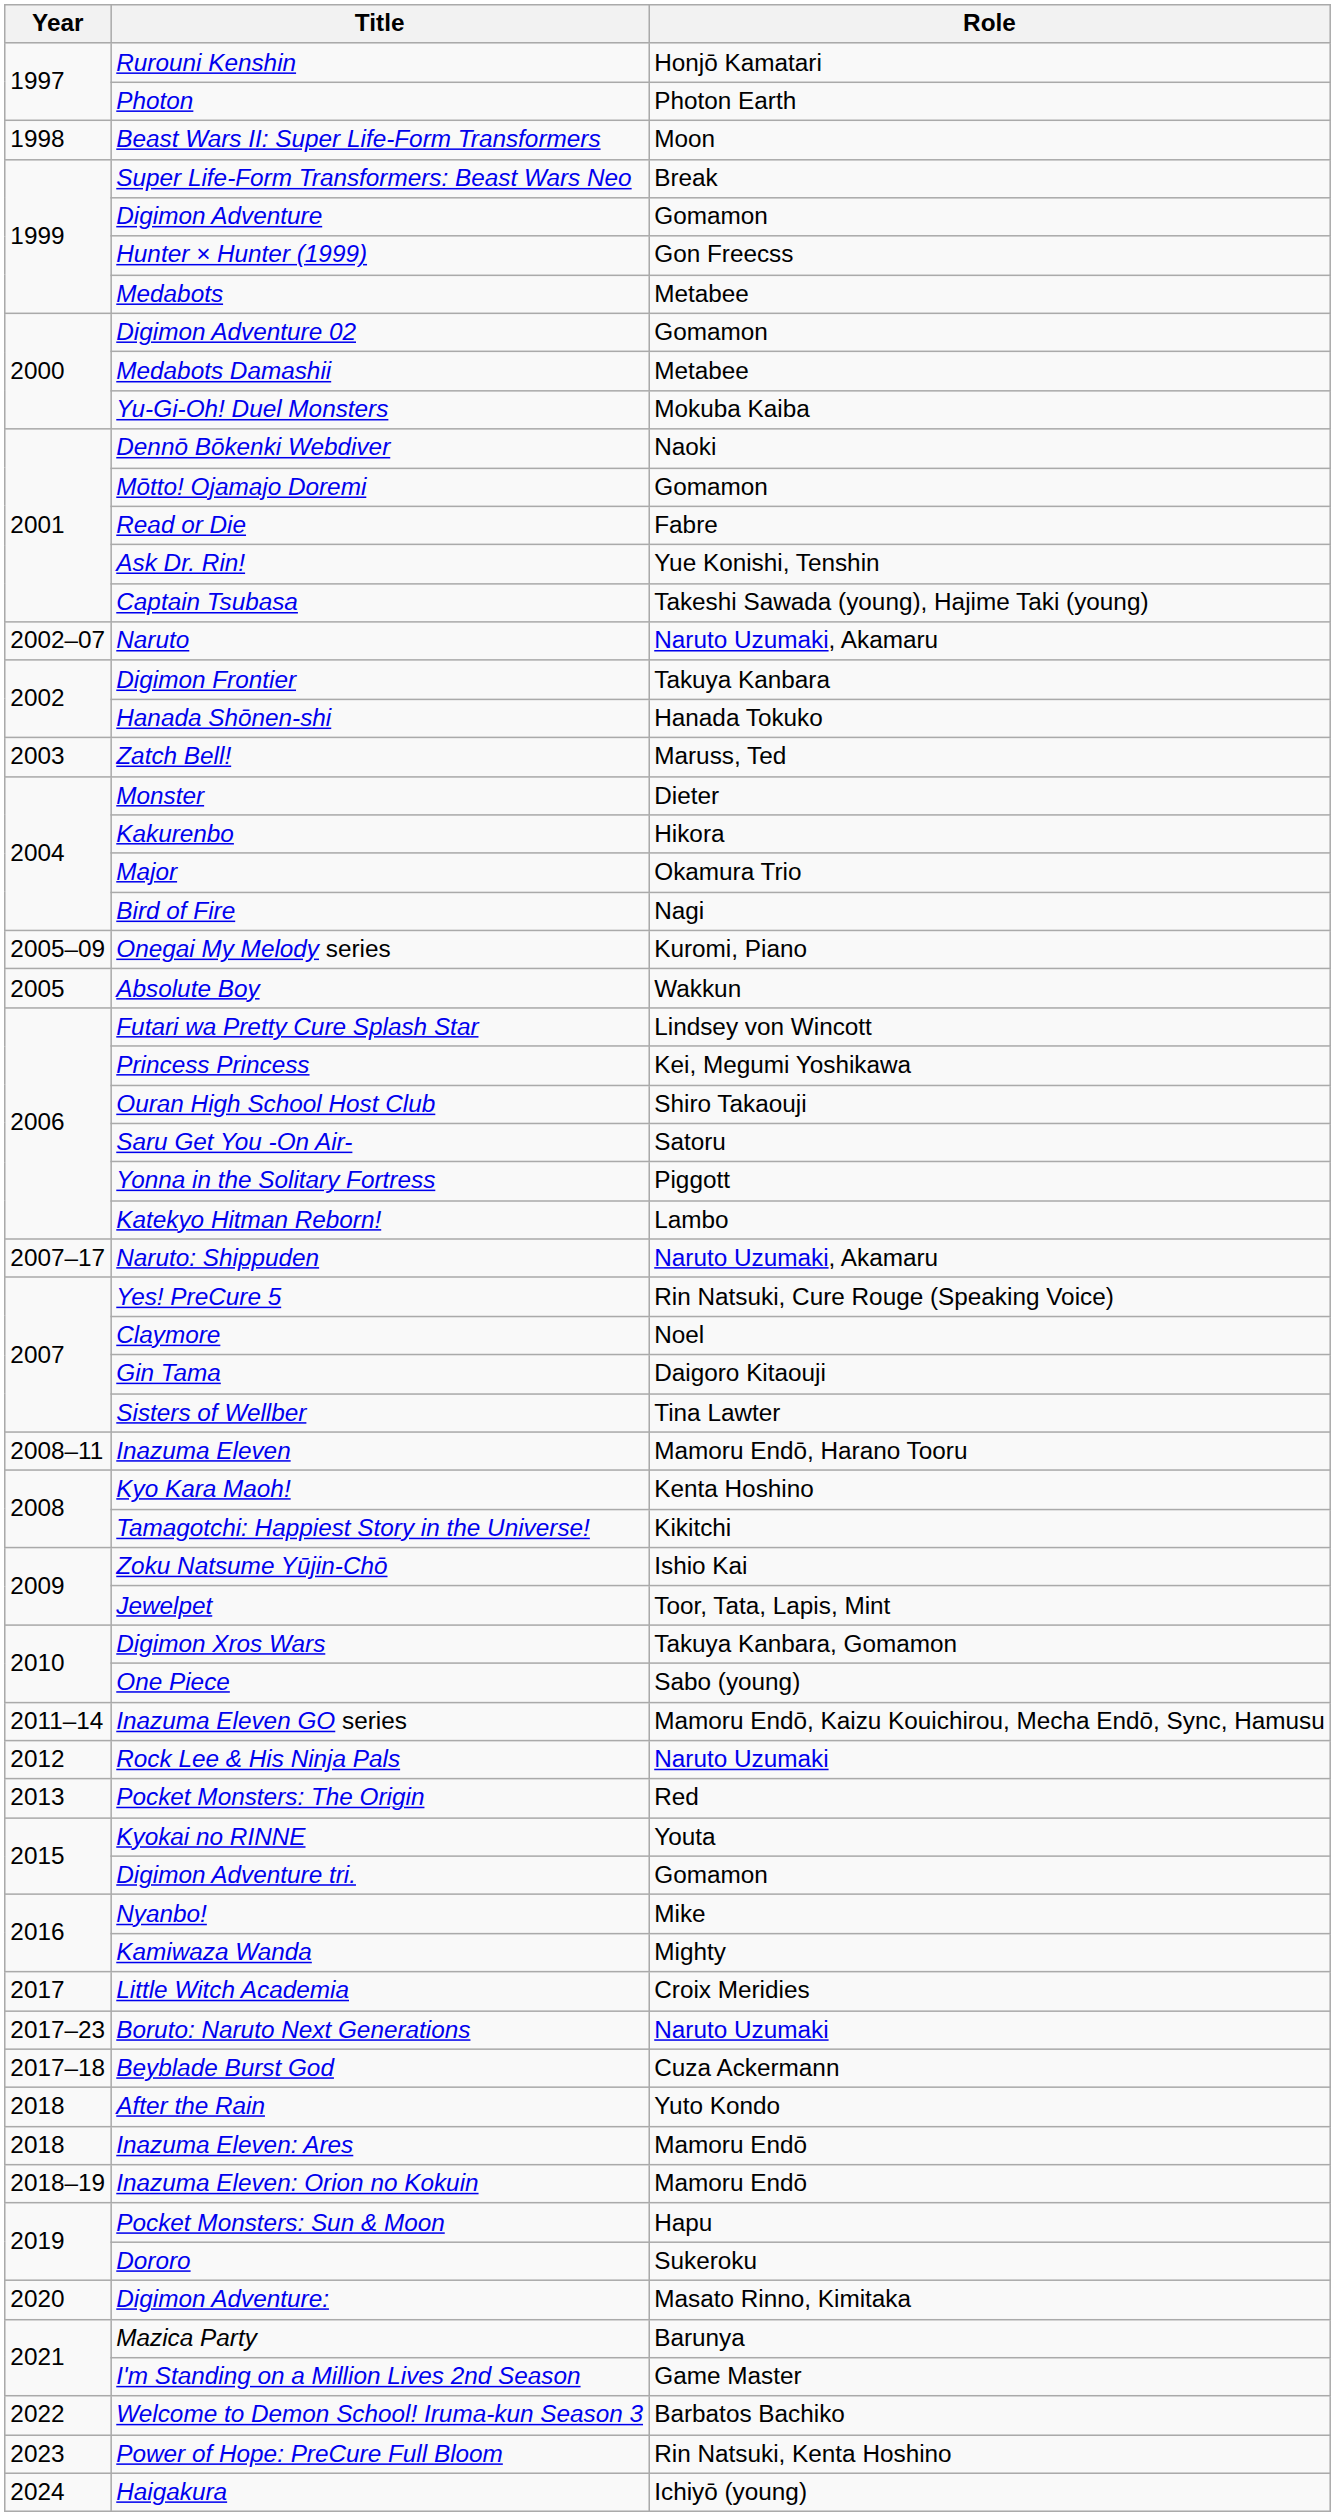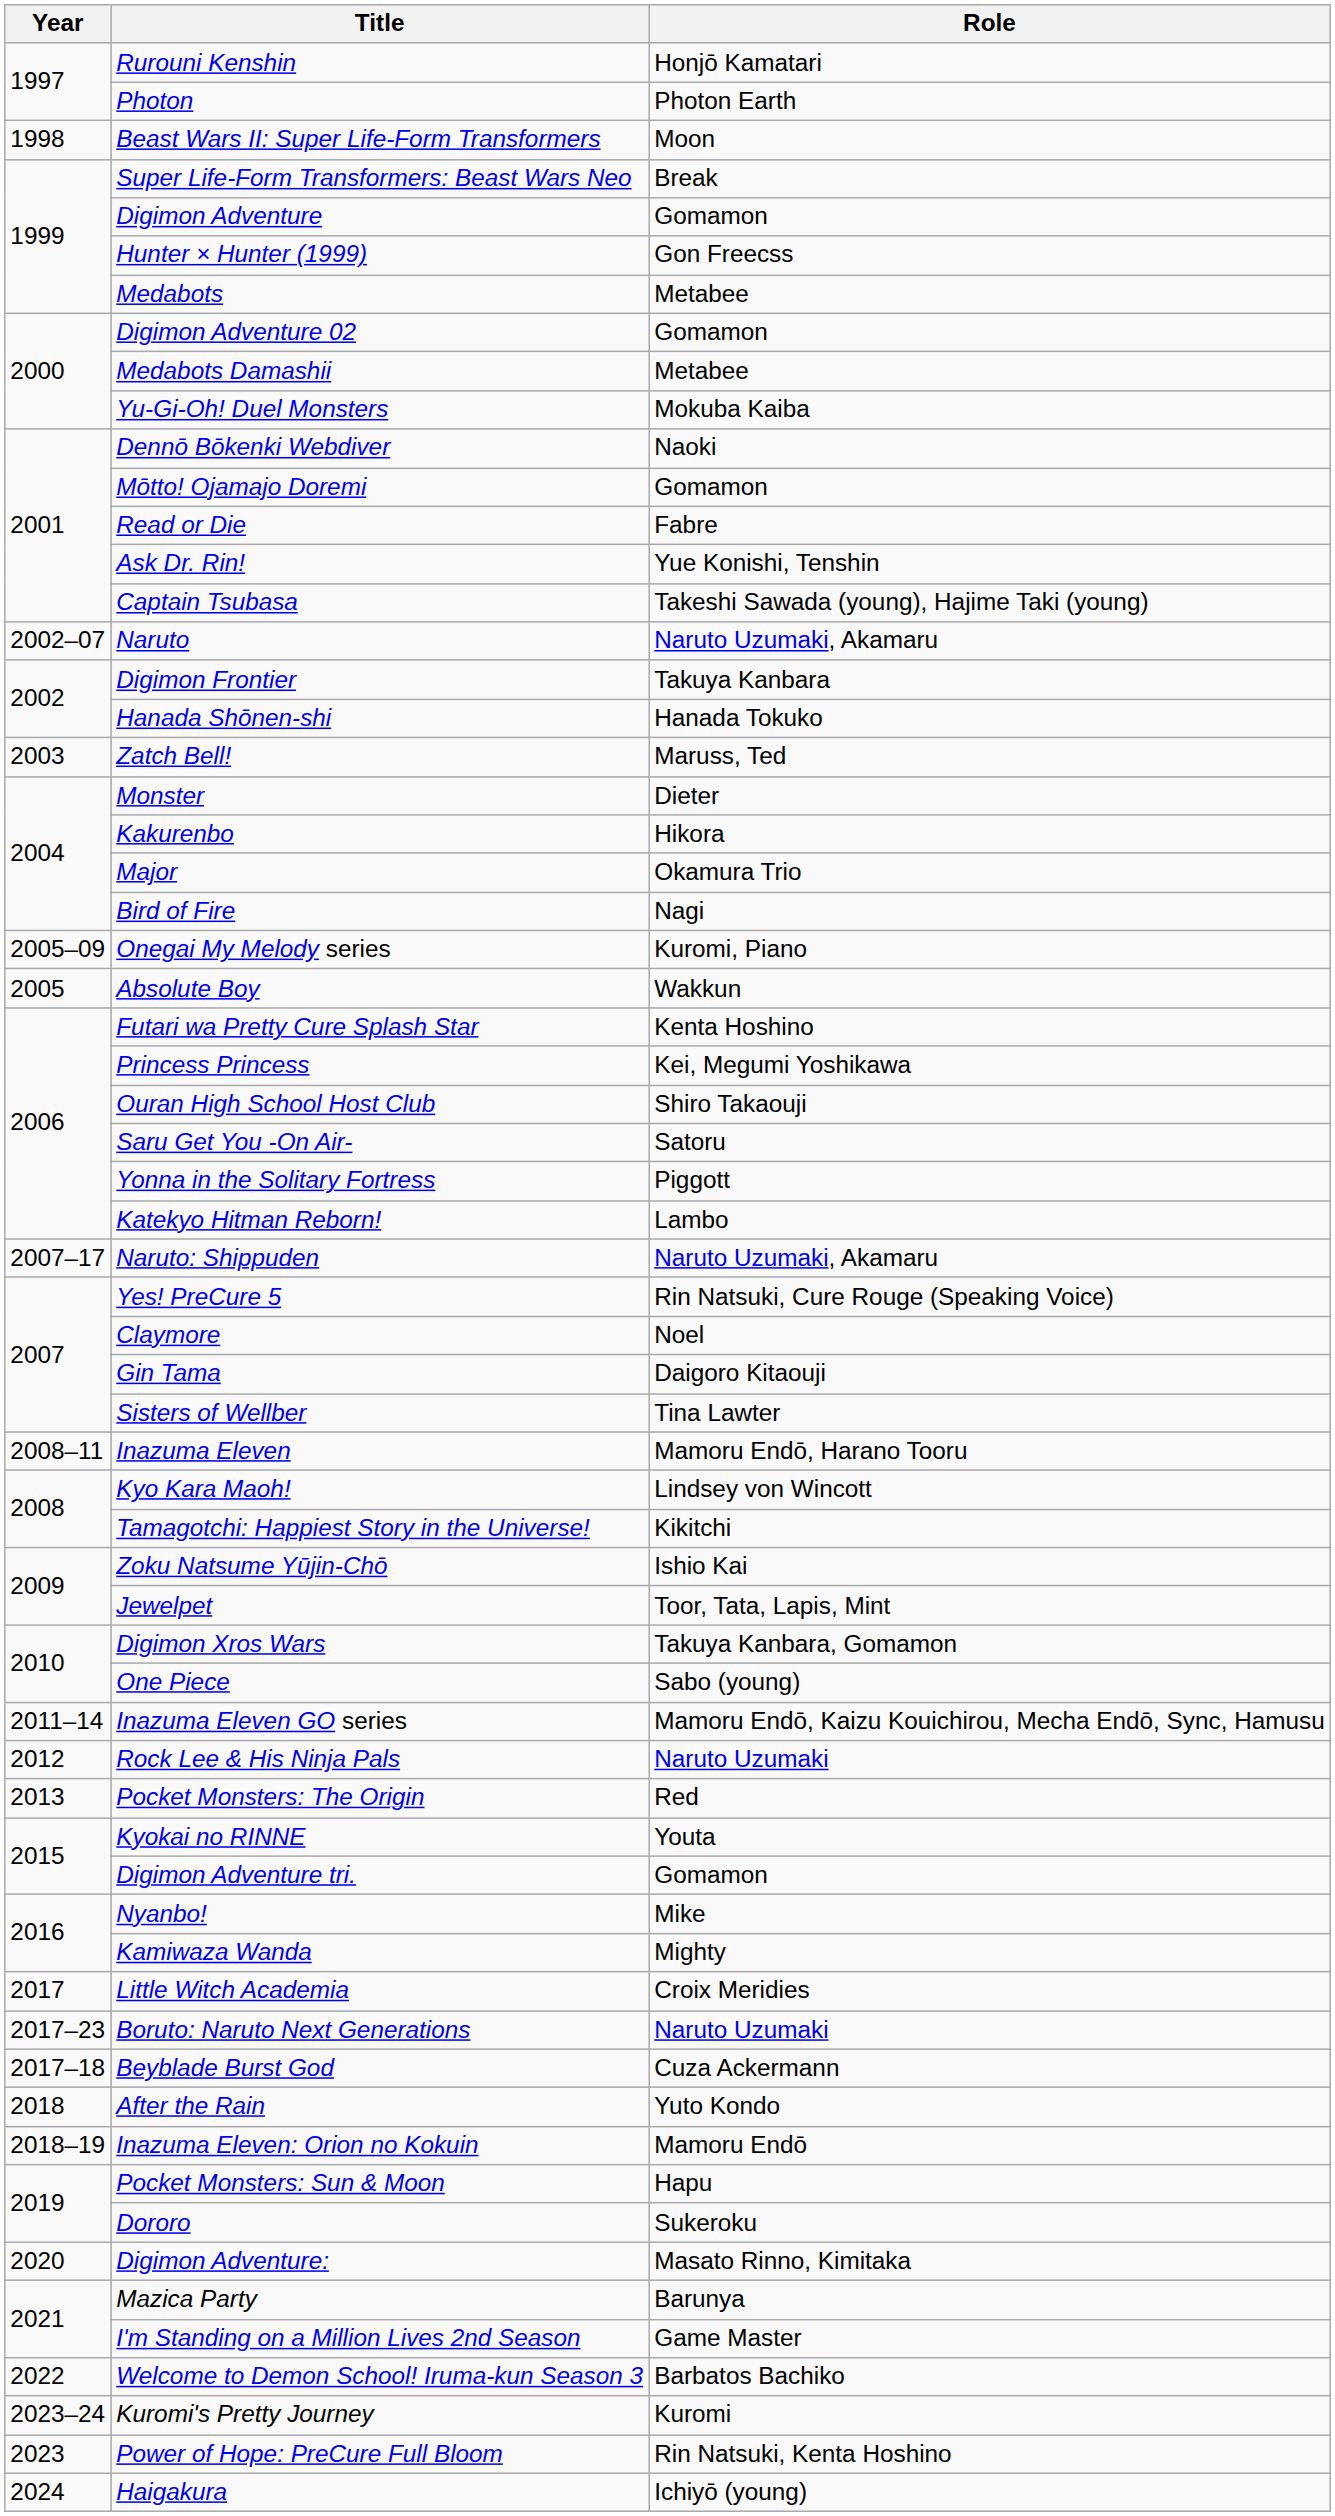Futari wa Pretty Cure Splash Star | Role: Lindsey von Wincott -> Kenta Hoshino
Kyo Kara Maoh! | Role: Kenta Hoshino -> Lindsey von Wincott
- row: 2018 | Inazuma Eleven: Ares | Mamoru Endō
+ row: 2023–24 | Kuromi's Pretty Journey | Kuromi
